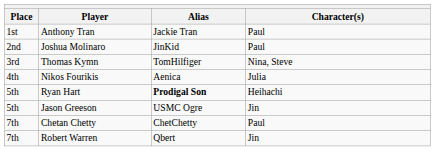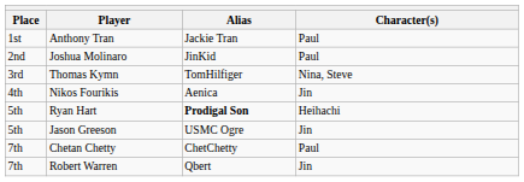Nikos Fourikis | Character(s): Julia -> Jin
